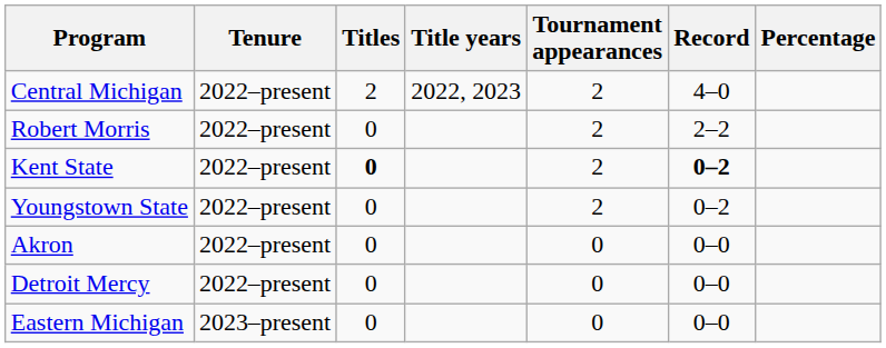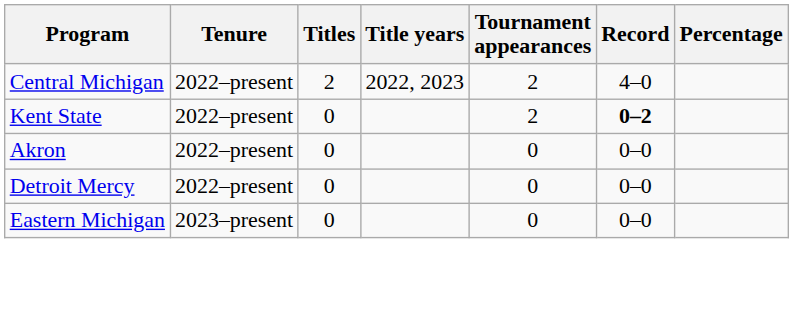- row: Robert Morris | 2022–present | 0 | 2 | 2–2
Kent State | Titles: bold -> normal
- row: Youngstown State | 2022–present | 0 | 2 | 0–2
